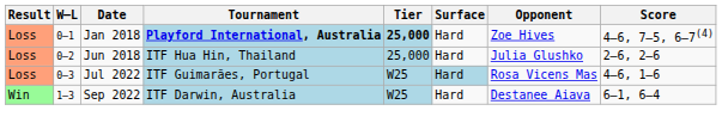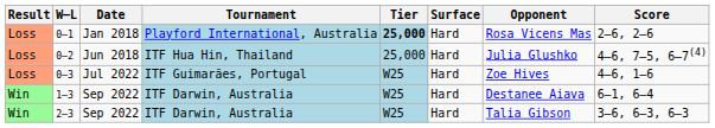0–1 | Tournament: bold -> normal
0–1 | Opponent: Zoe Hives -> Rosa Vicens Mas
0–1 | Score: 4–6, 7–5, 6–7(4) -> 2–6, 2–6
0–2 | Score: 2–6, 2–6 -> 4–6, 7–5, 6–7(4)
0–3 | Surface: lightblue background -> no background
0–3 | Opponent: Rosa Vicens Mas -> Zoe Hives
+ row: Win | 2–3 | Sep 2022 | ITF Darwin, Australia | W25 | Hard | Talia Gibson | 3–6, 6–3, 6–3
